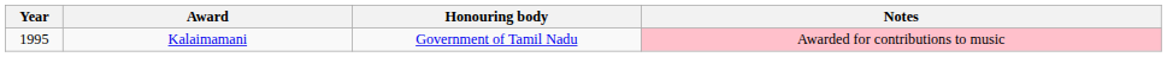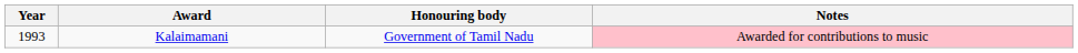Kalaimamani | Year: 1995 -> 1993
